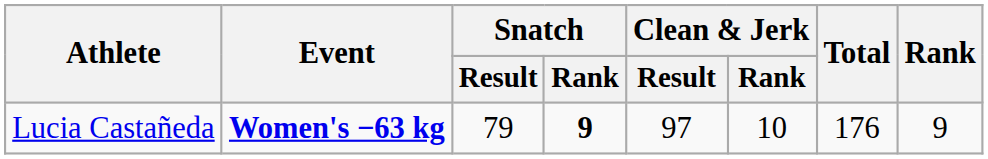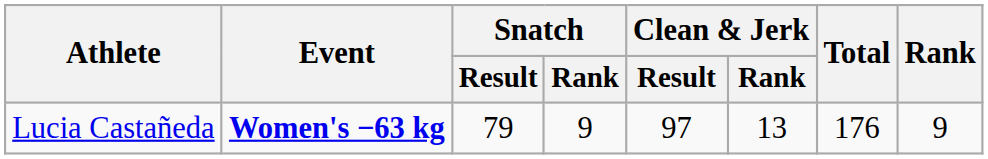Lucia Castañeda | Snatch / Rank: bold -> normal
Lucia Castañeda | Clean & Jerk / Rank: 10 -> 13
